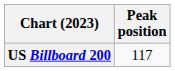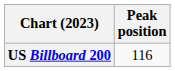US Billboard 200 | Peak position: 117 -> 116
